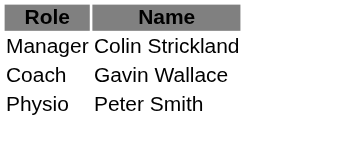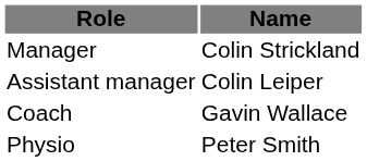+ row: Assistant manager | Colin Leiper
